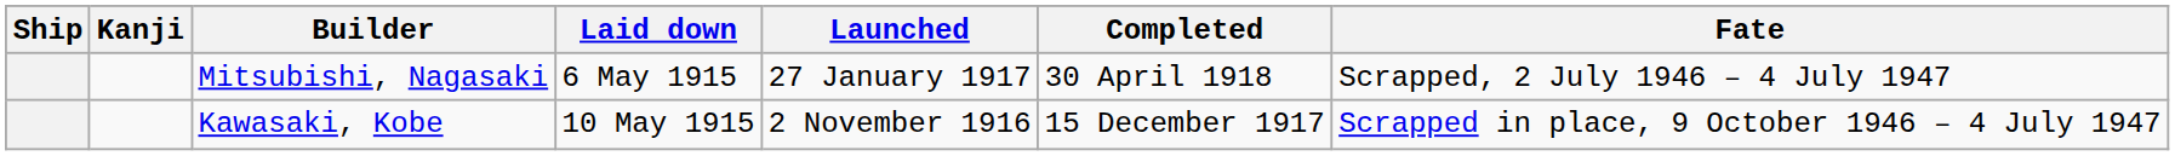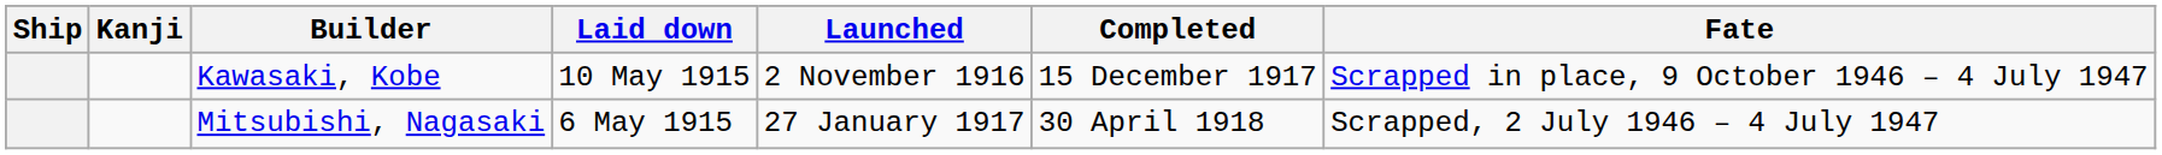rows swapped: Kawasaki, Kobe <-> Mitsubishi, Nagasaki
